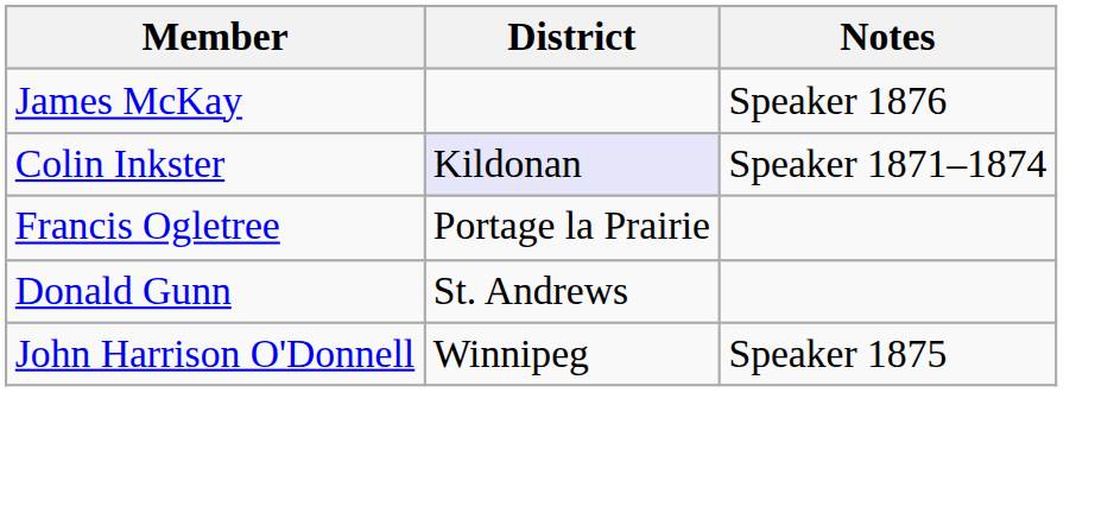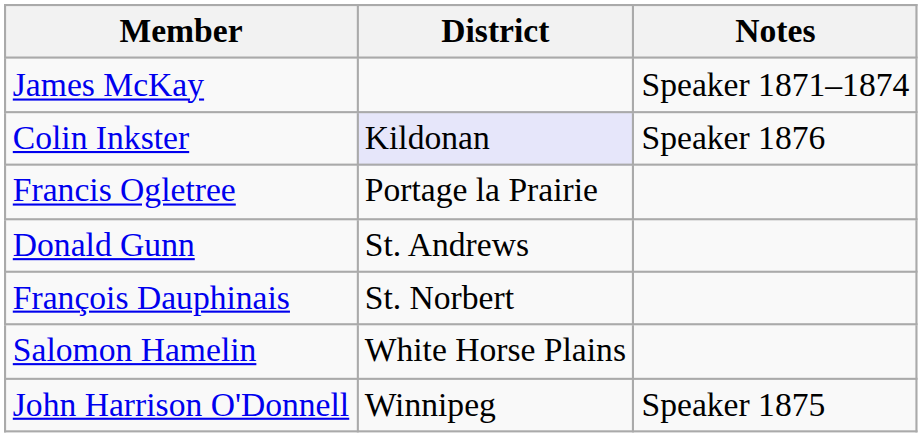James McKay | Notes: Speaker 1876 -> Speaker 1871–1874
Colin Inkster | Notes: Speaker 1871–1874 -> Speaker 1876
+ row: François Dauphinais | St. Norbert
+ row: Salomon Hamelin | White Horse Plains
